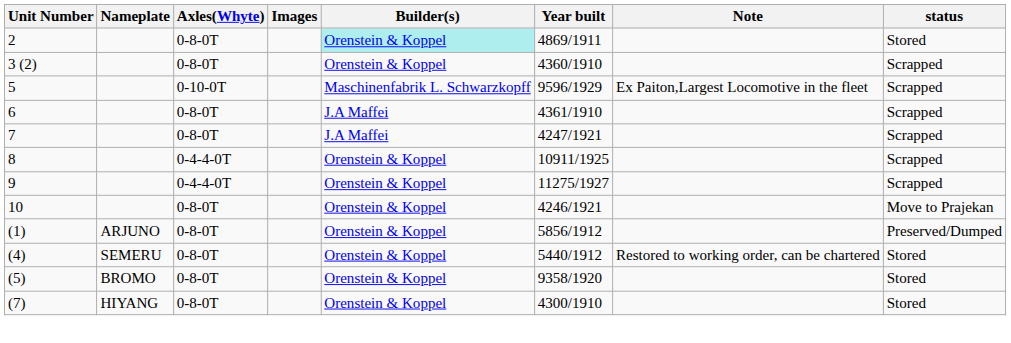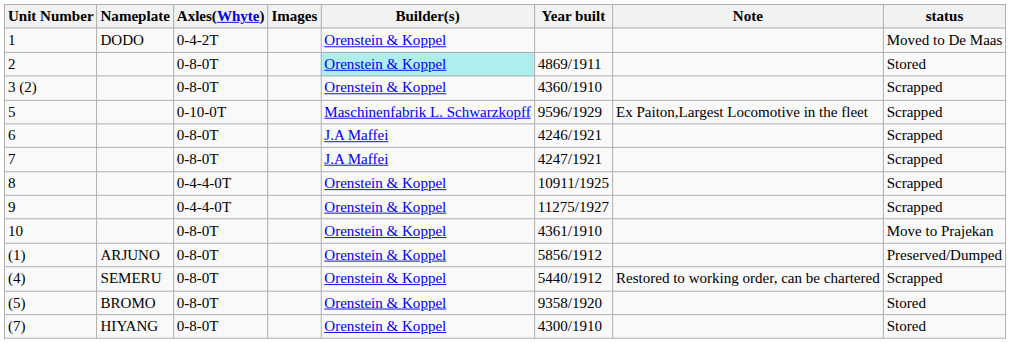+ row: 1 | DODO | 0-4-2T | Orenstein & Koppel | Moved to De Maas
6 | Year built: 4361/1910 -> 4246/1921
10 | Year built: 4246/1921 -> 4361/1910
(4) | status: Stored -> Scrapped
